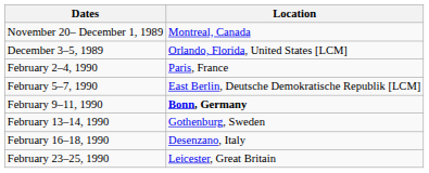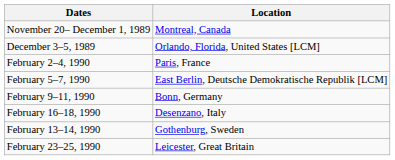February 9–11, 1990 | Location: bold -> normal
rows swapped: February 13–14, 1990 <-> February 16–18, 1990
